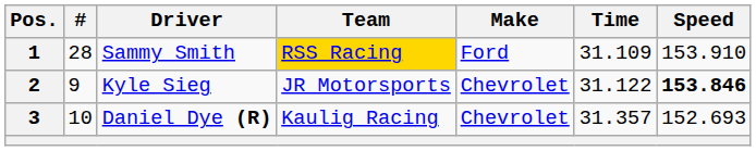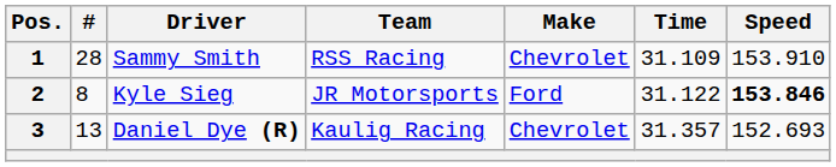1 | Team: gold background -> no background
1 | Make: Ford -> Chevrolet
2 | #: 9 -> 8
2 | Make: Chevrolet -> Ford
3 | #: 10 -> 13
